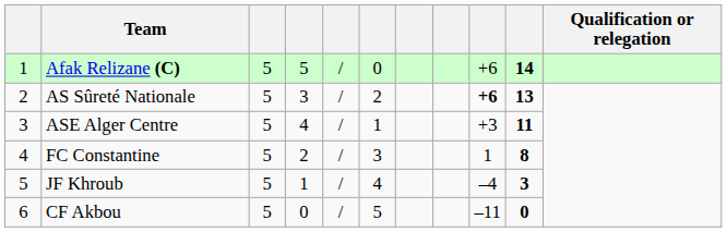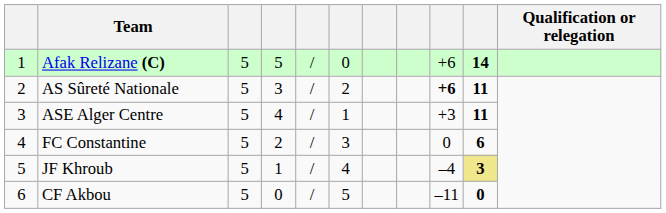AS Sûreté Nationale | column 10: 13 -> 11
FC Constantine | column 9: 1 -> 0
FC Constantine | column 10: 8 -> 6
JF Khroub | column 10: no background -> khaki background
